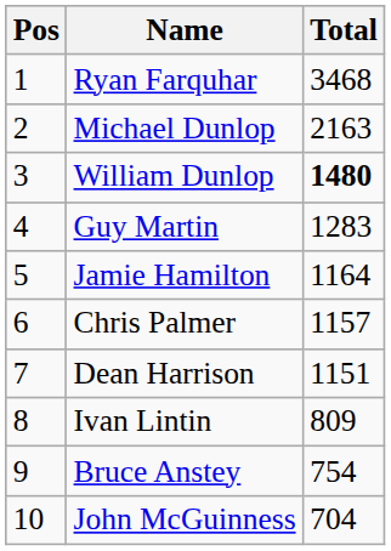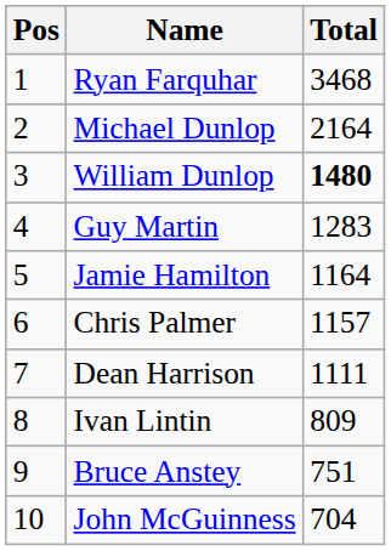Michael Dunlop | Total: 2163 -> 2164
Dean Harrison | Total: 1151 -> 1111
Bruce Anstey | Total: 754 -> 751
